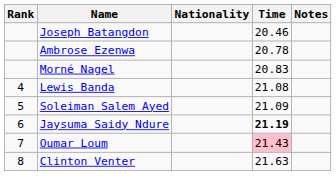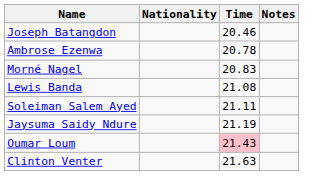- column: Rank | 4 | 5 | 6 | 7 | 8
Soleiman Salem Ayed | Time: 21.09 -> 21.11
Jaysuma Saidy Ndure | Time: bold -> normal
